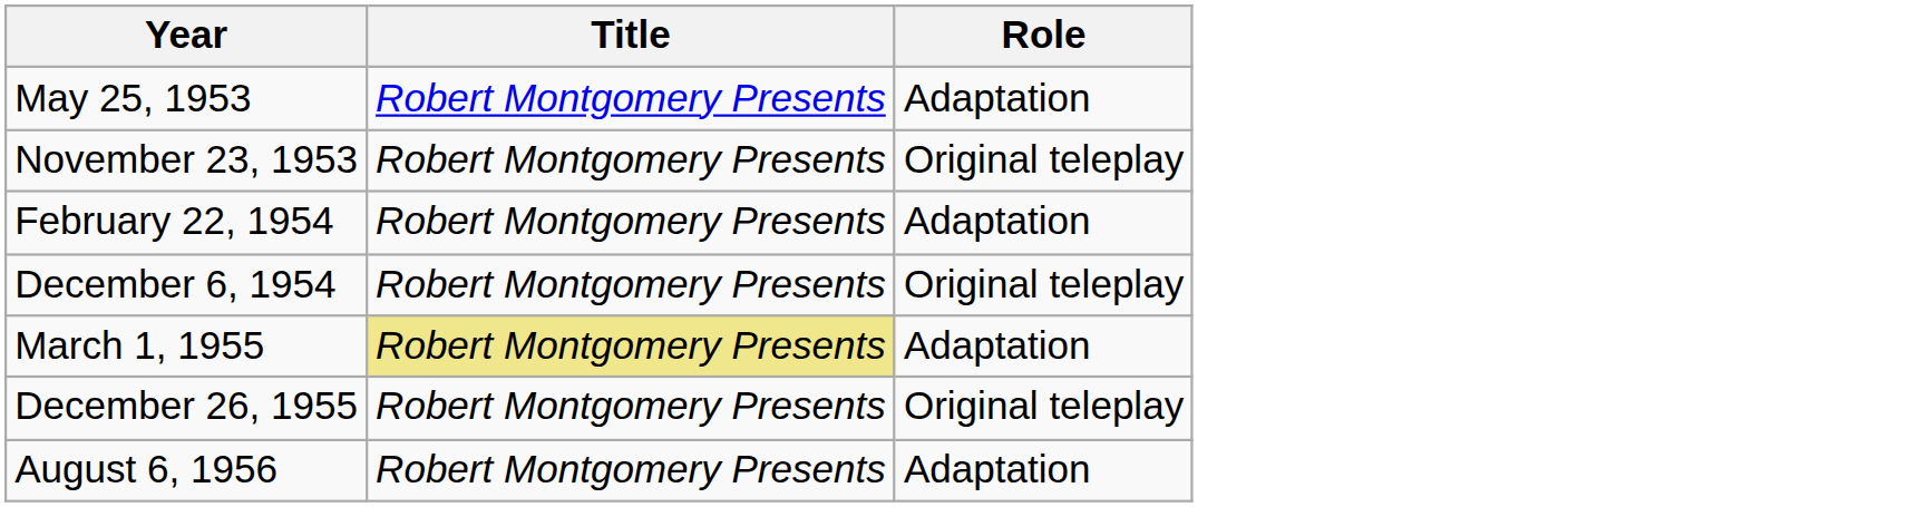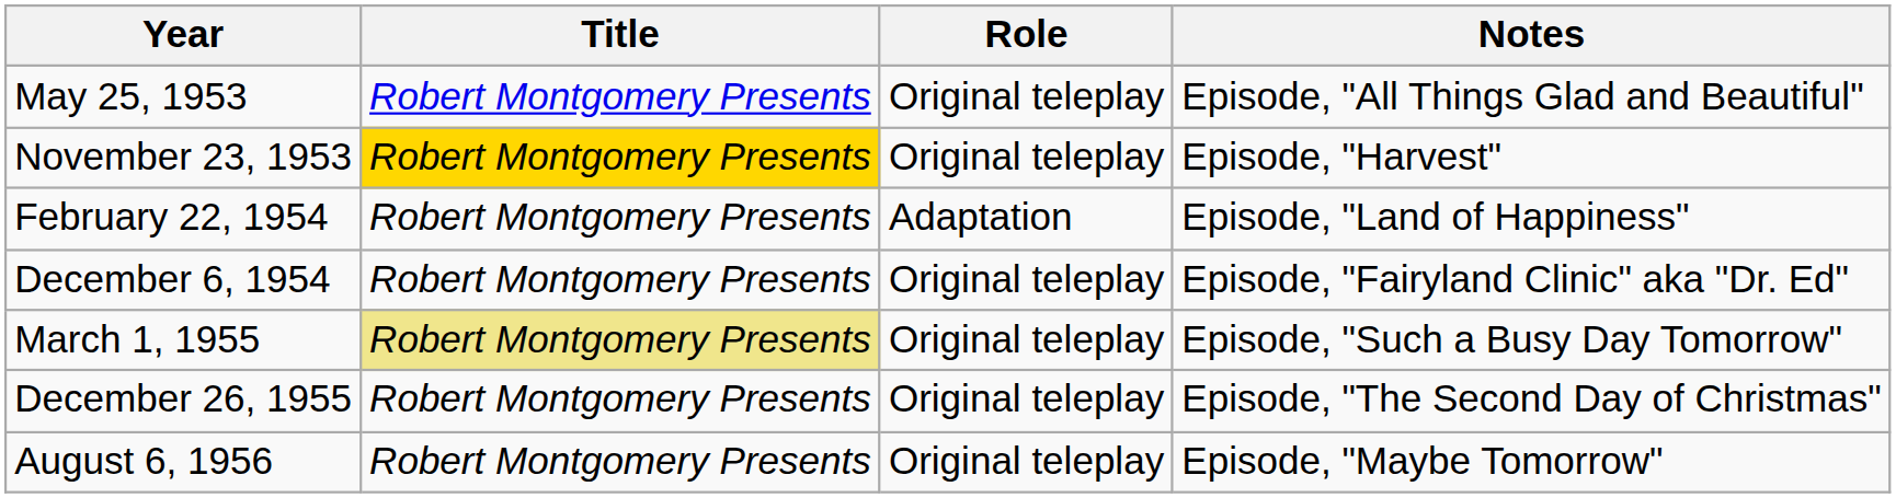+ column: Notes | Episode, "All Things Glad and Beautiful" | Episode, "Harvest" | Episode, "Land of Happiness" | Episode, "Fairyland Clinic" aka "Dr. Ed" | Episode, "Such a Busy Day Tomorrow" | Episode, "The Second Day of Christmas" | Episode, "Maybe Tomorrow"
May 25, 1953 | Role: Adaptation -> Original teleplay
November 23, 1953 | Title: no background -> gold background
March 1, 1955 | Role: Adaptation -> Original teleplay
August 6, 1956 | Role: Adaptation -> Original teleplay
